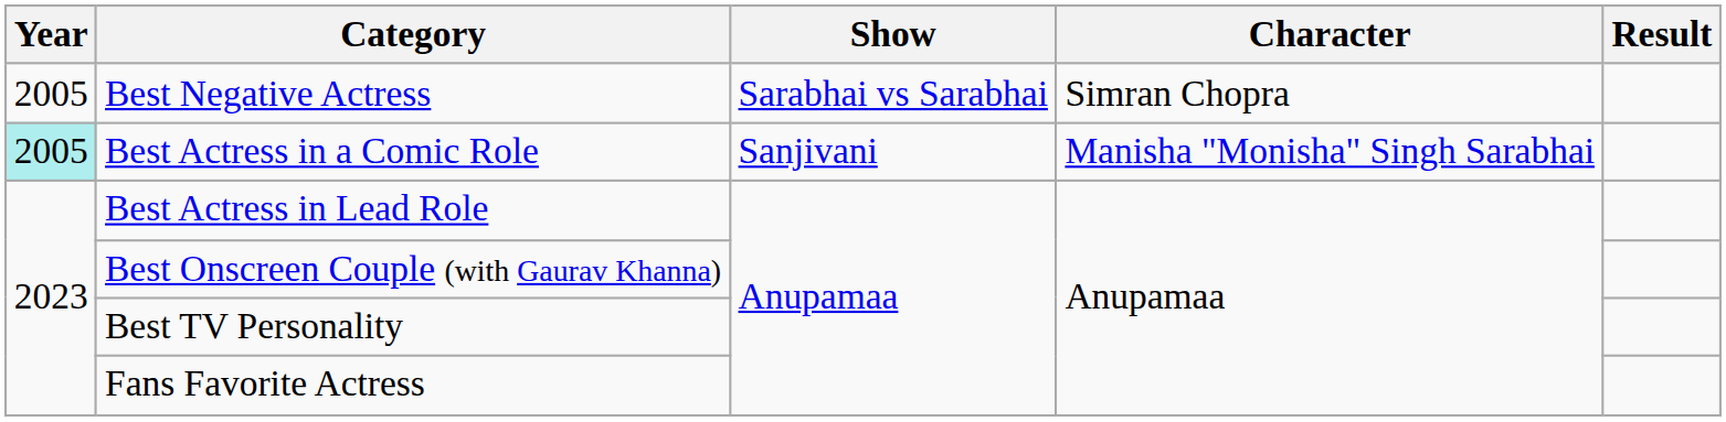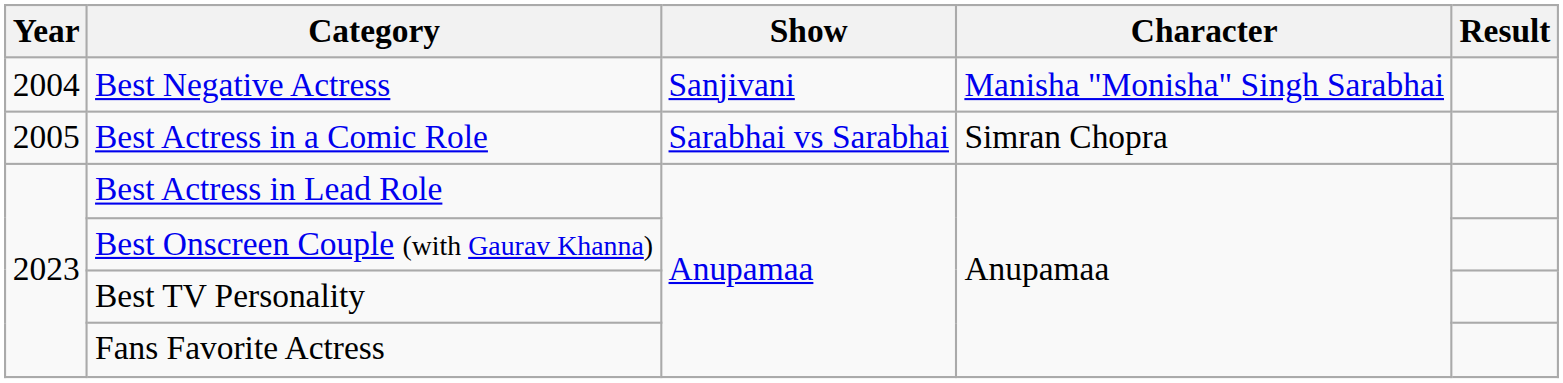Best Negative Actress | Year: 2005 -> 2004
Best Negative Actress | Show: Sarabhai vs Sarabhai -> Sanjivani
Best Negative Actress | Character: Simran Chopra -> Manisha "Monisha" Singh Sarabhai
Best Actress in a Comic Role | Year: paleturquoise background -> no background
Best Actress in a Comic Role | Show: Sanjivani -> Sarabhai vs Sarabhai
Best Actress in a Comic Role | Character: Manisha "Monisha" Singh Sarabhai -> Simran Chopra
